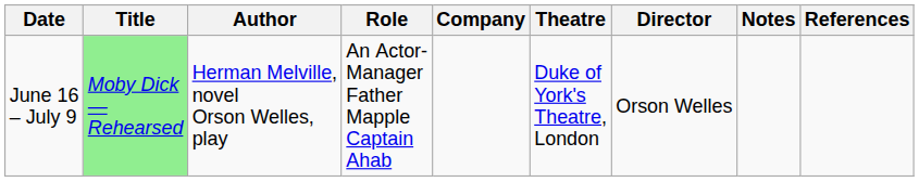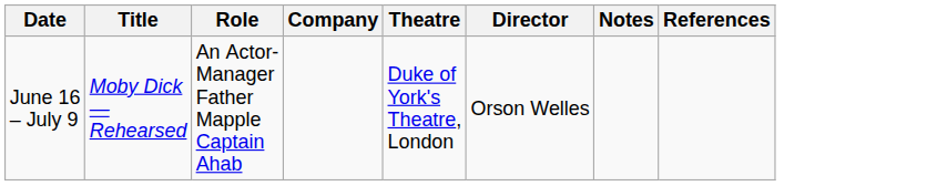- column: Author | Herman Melville, novel Orson Welles, play
June 16 – July 9 | Title: lightgreen background -> no background
